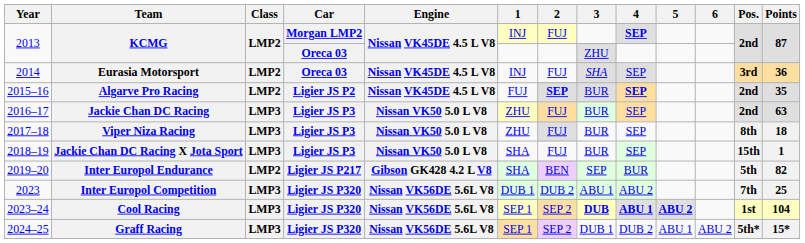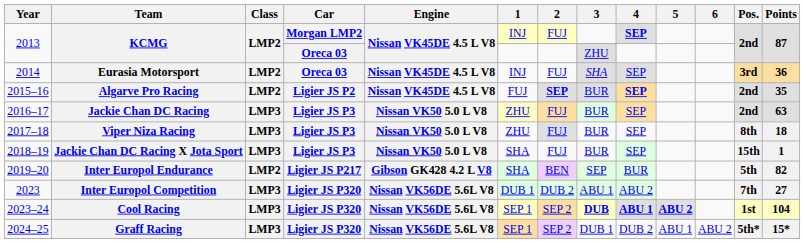Inter Europol Competition | Points: 25 -> 27
